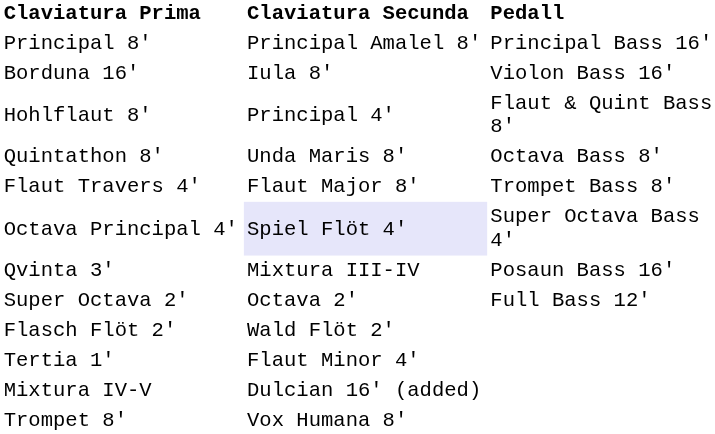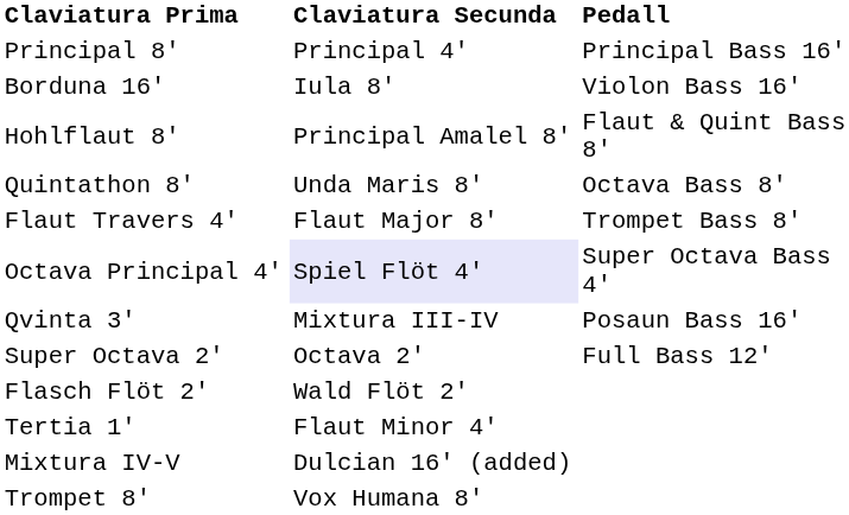Principal 8' | Claviatura Secunda: Principal Amalel 8' -> Principal 4'
Hohlflaut 8' | Claviatura Secunda: Principal 4' -> Principal Amalel 8'
